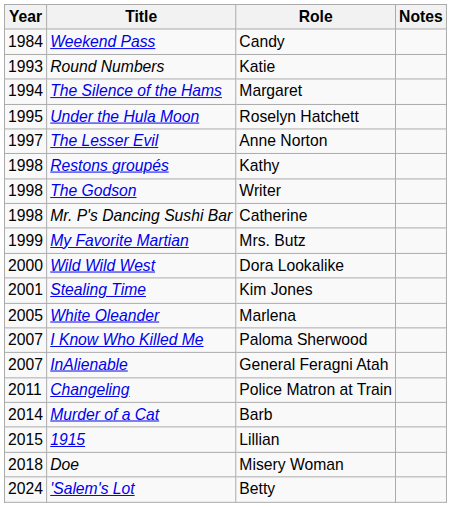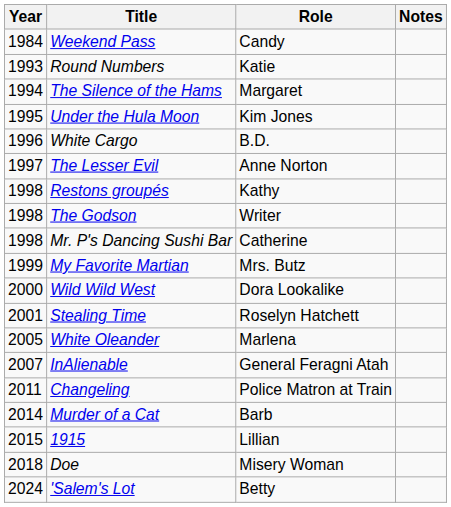Under the Hula Moon | Role: Roselyn Hatchett -> Kim Jones
+ row: 1996 | White Cargo | B.D.
Stealing Time | Role: Kim Jones -> Roselyn Hatchett
- row: 2007 | I Know Who Killed Me | Paloma Sherwood
